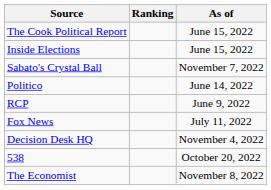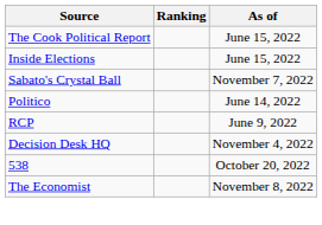- row: Fox News | July 11, 2022
